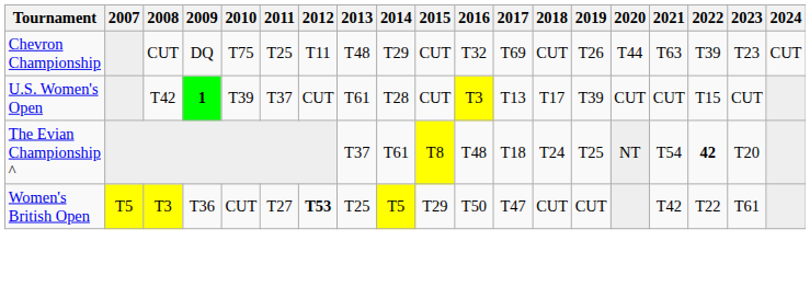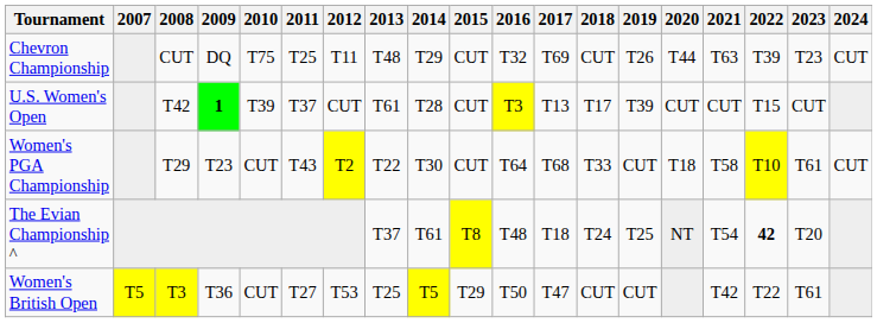+ row: Women's PGA Championship | T29 | T23 | CUT | T43 | T2 | T22 | T30 | CUT | T64 | T68 | T33 | CUT | T18 | T58 | T10 | T61 | CUT
Women's British Open | 2012: bold -> normal
